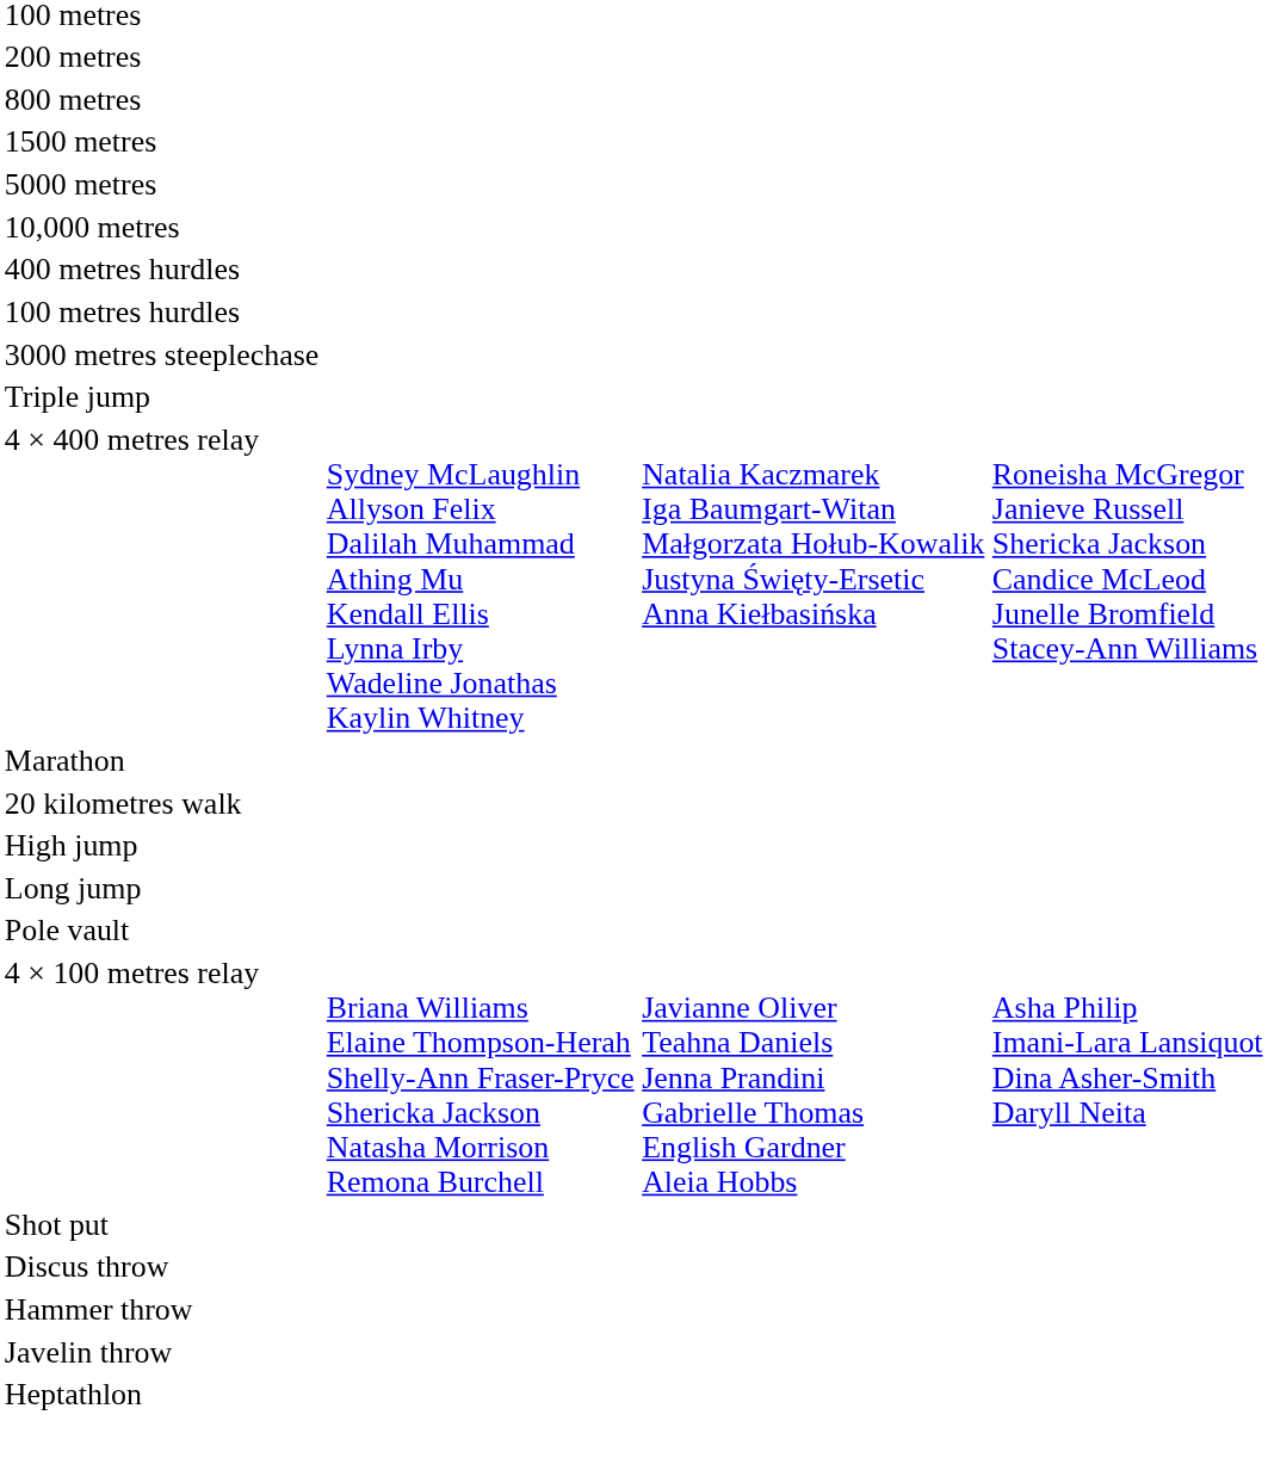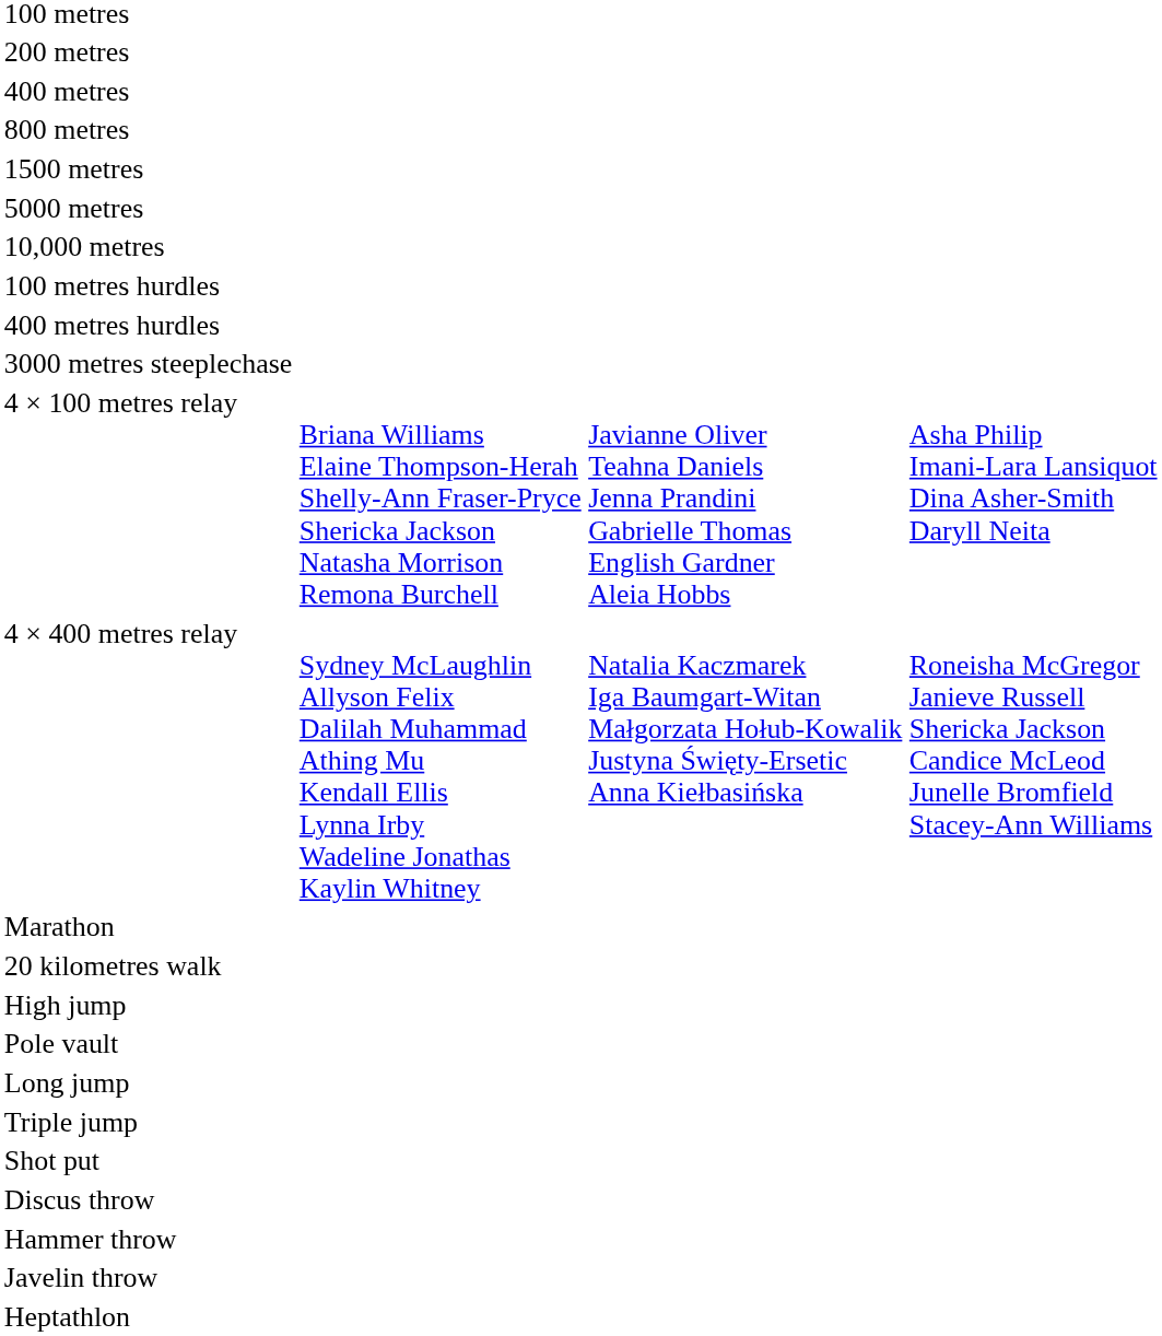+ row: 400 metres
rows swapped: 100 metres hurdles <-> 400 metres hurdles
rows swapped: 4 × 100 metres relay <-> Triple jump
rows swapped: Pole vault <-> Long jump
